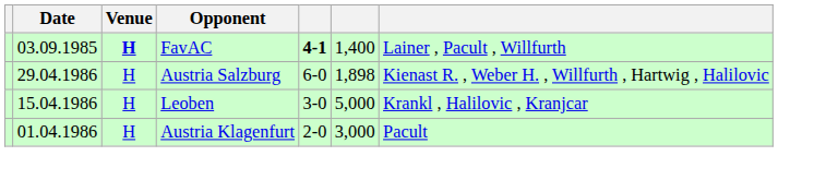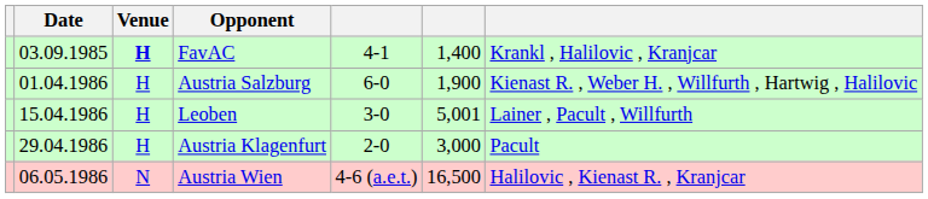FavAC | column 5: bold -> normal
FavAC | column 7: Lainer , Pacult , Willfurth -> Krankl , Halilovic , Kranjcar
Austria Salzburg | Date: 29.04.1986 -> 01.04.1986
Austria Salzburg | column 6: 1,898 -> 1,900
Leoben | column 6: 5,000 -> 5,001
Leoben | column 7: Krankl , Halilovic , Kranjcar -> Lainer , Pacult , Willfurth
Austria Klagenfurt | Date: 01.04.1986 -> 29.04.1986
+ row: 06.05.1986 | N | Austria Wien | 4-6 (a.e.t.) | 16,500 | Halilovic , Kienast R. , Kranjcar
